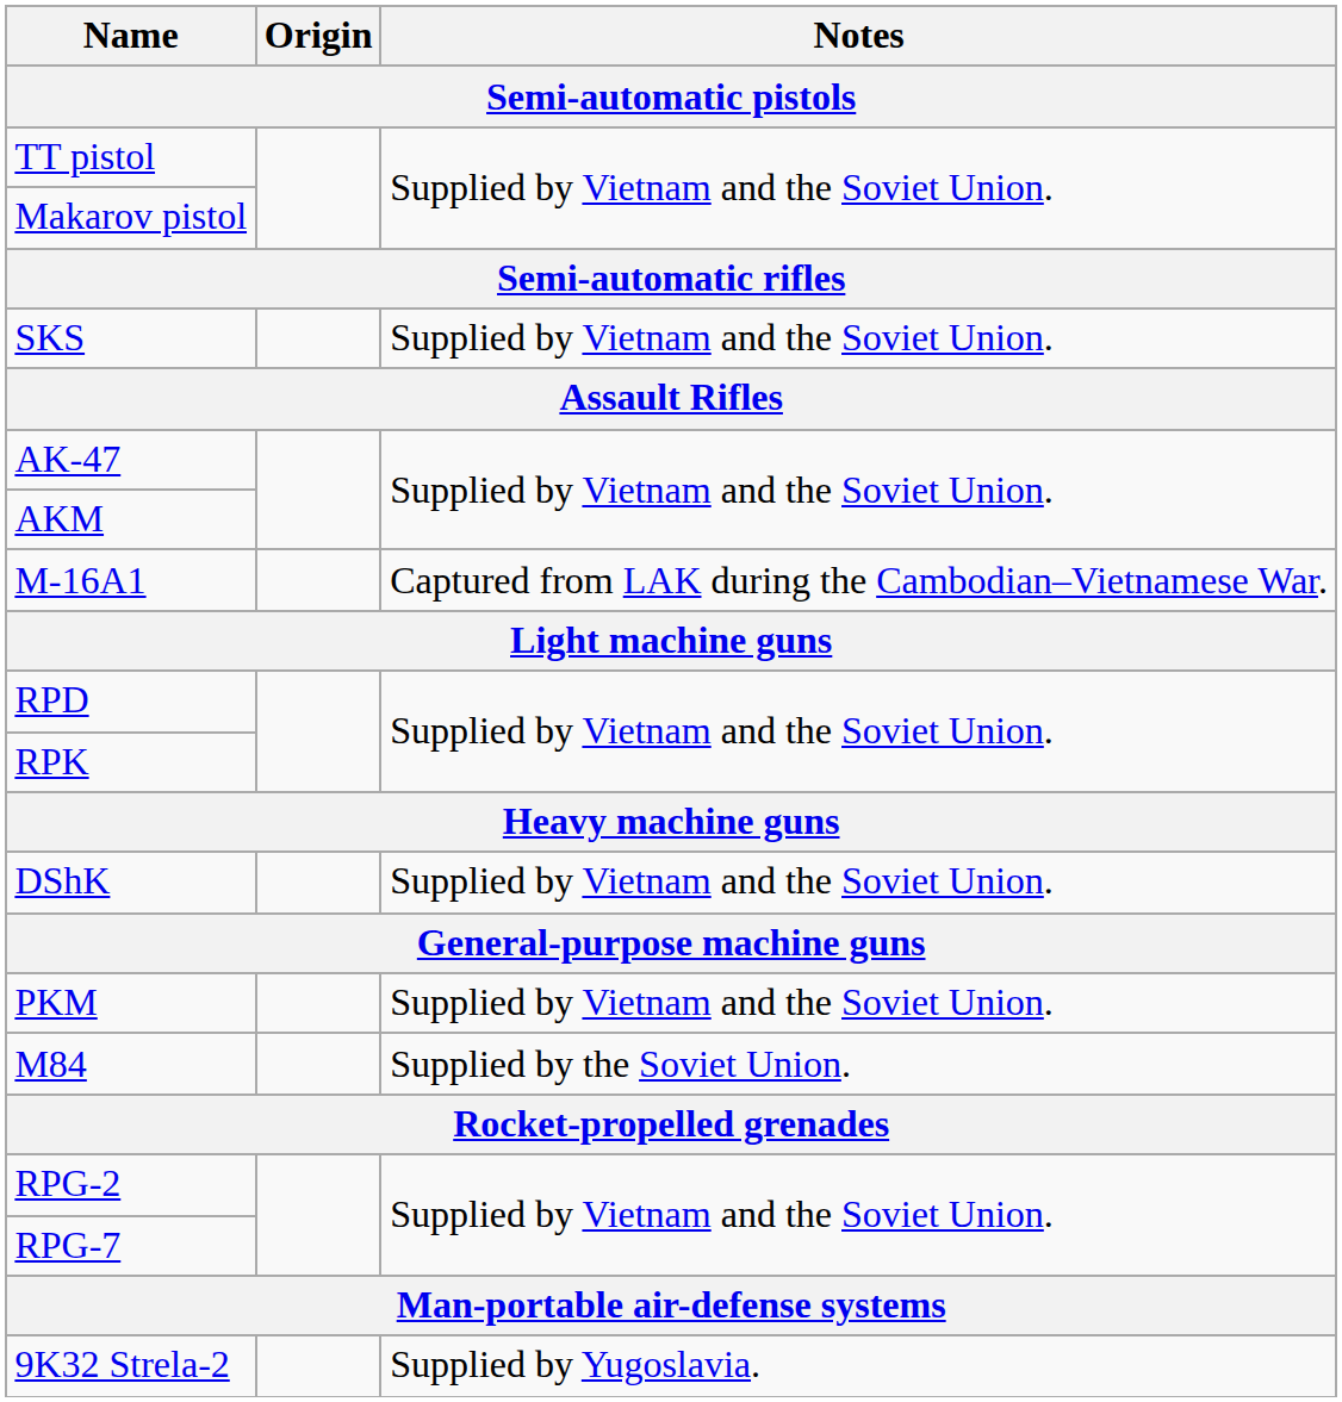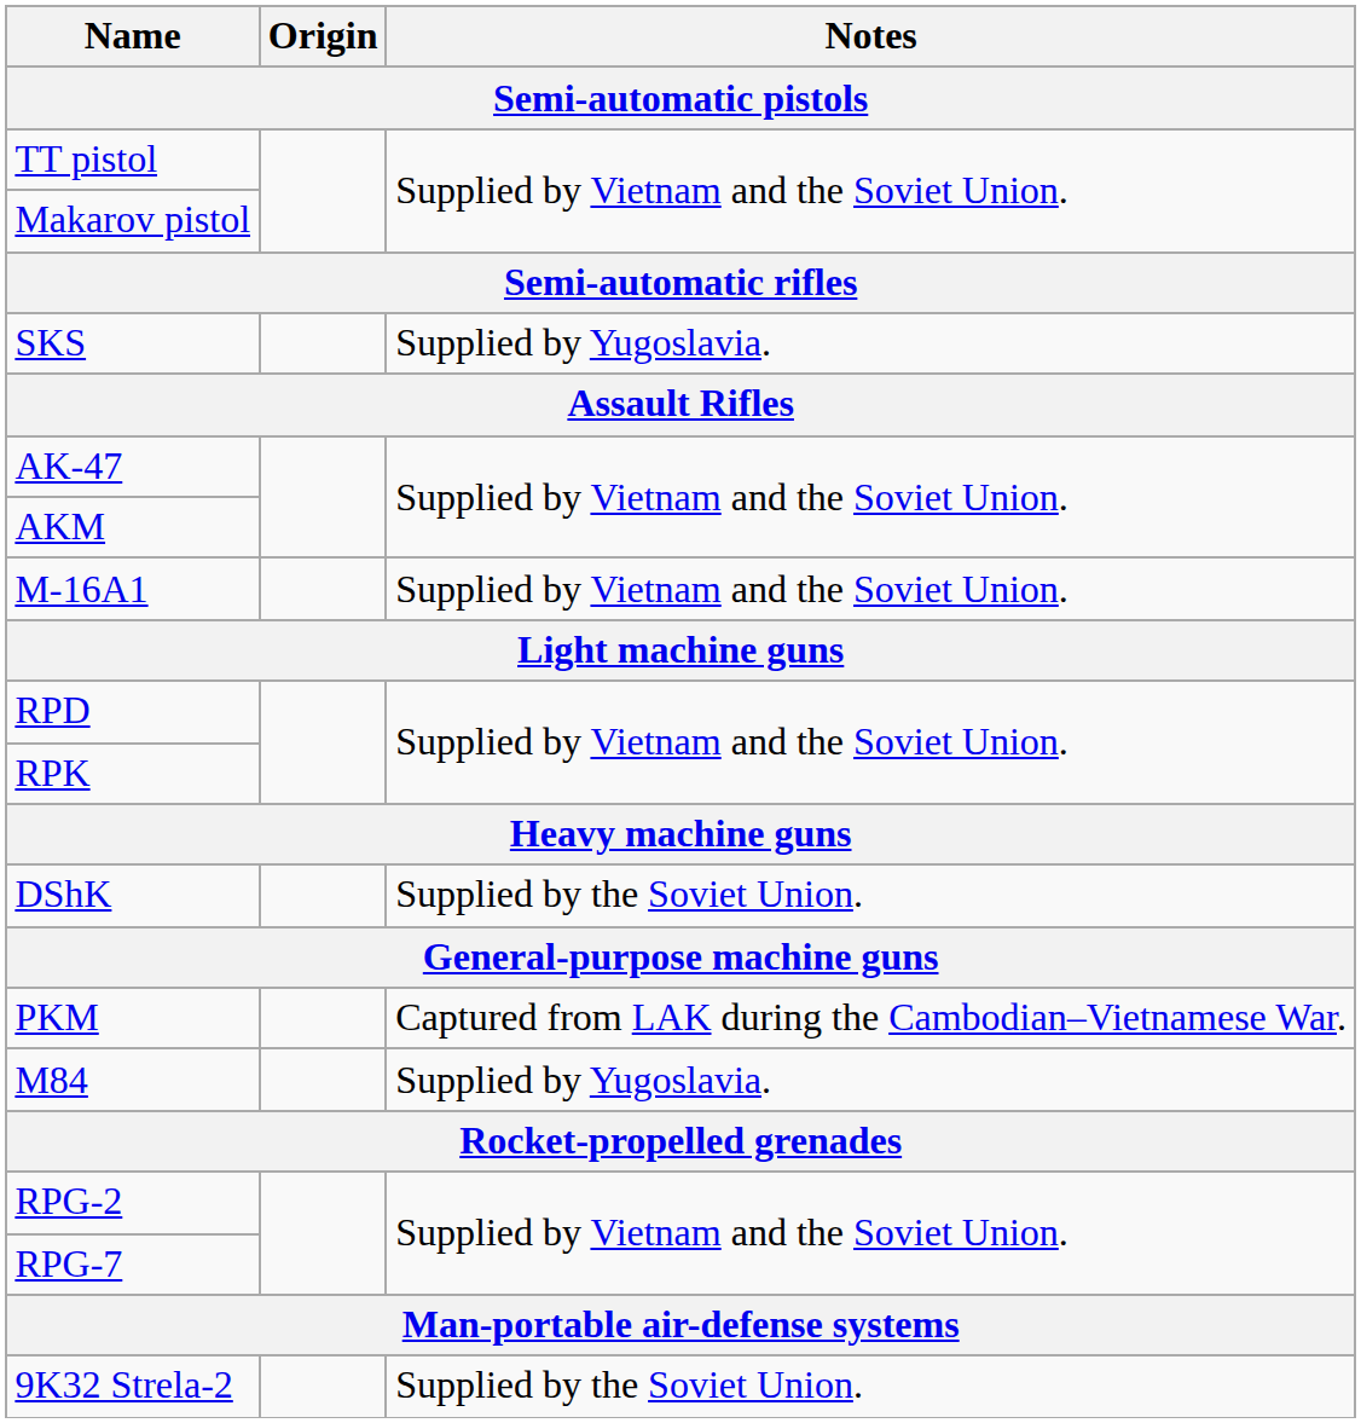SKS | Notes: Supplied by Vietnam and the Soviet Union. -> Supplied by Yugoslavia.
M-16A1 | Notes: Captured from LAK during the Cambodian–Vietnamese War. -> Supplied by Vietnam and the Soviet Union.
DShK | Notes: Supplied by Vietnam and the Soviet Union. -> Supplied by the Soviet Union.
PKM | Notes: Supplied by Vietnam and the Soviet Union. -> Captured from LAK during the Cambodian–Vietnamese War.
M84 | Notes: Supplied by the Soviet Union. -> Supplied by Yugoslavia.
9K32 Strela-2 | Notes: Supplied by Yugoslavia. -> Supplied by the Soviet Union.
